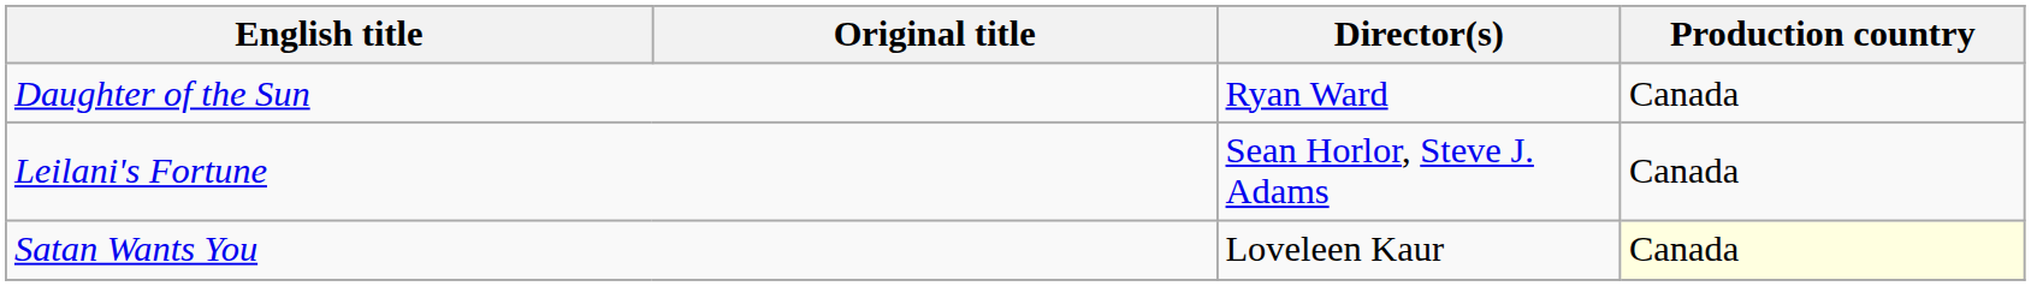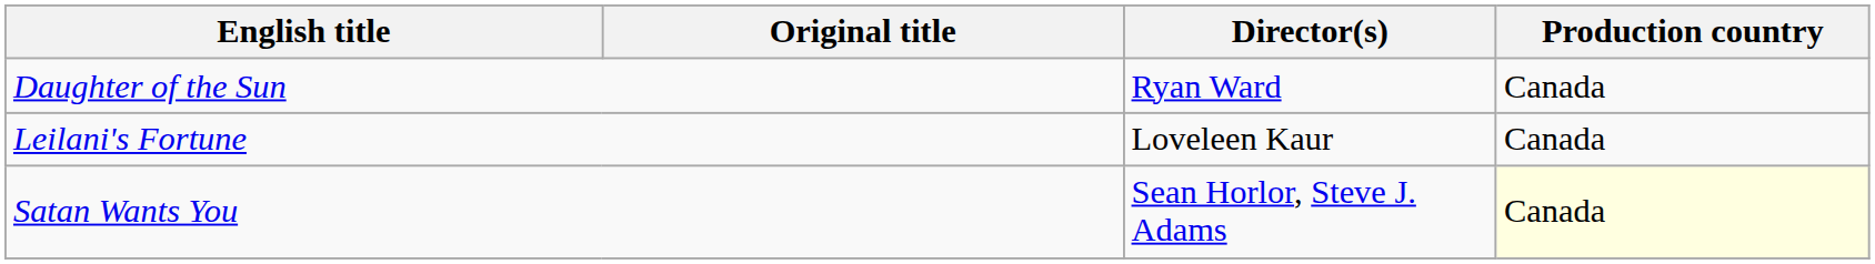Leilani's Fortune | Director(s): Sean Horlor, Steve J. Adams -> Loveleen Kaur
Satan Wants You | Director(s): Loveleen Kaur -> Sean Horlor, Steve J. Adams
